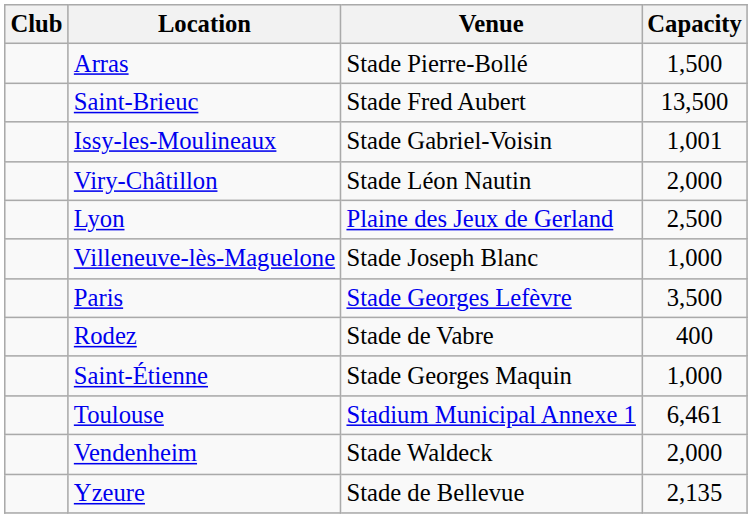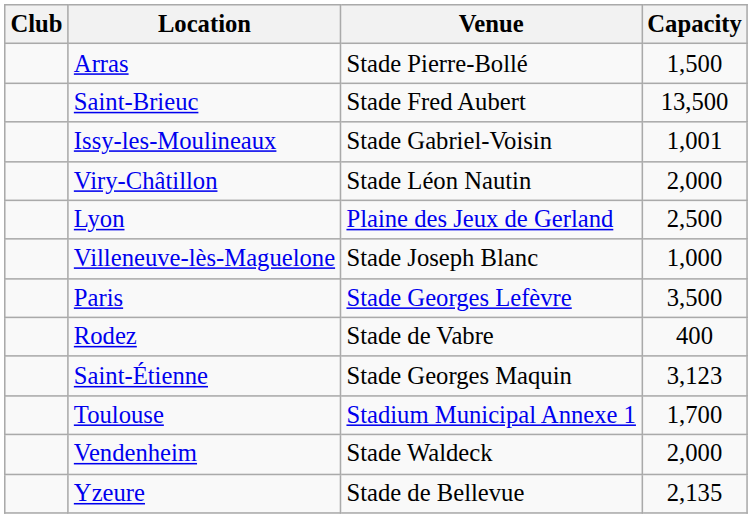Saint-Étienne | Capacity: 1,000 -> 3,123
Toulouse | Capacity: 6,461 -> 1,700
